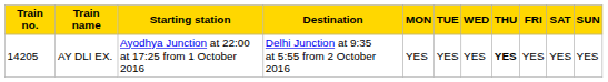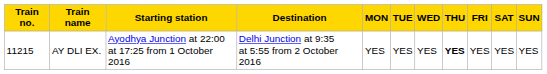AY DLI EX. | Train no.: 14205 -> 11215
